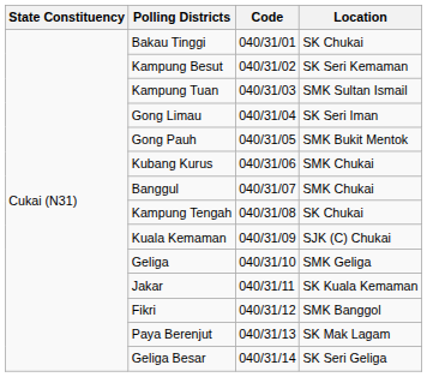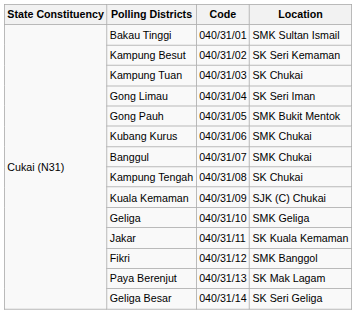Bakau Tinggi | Location: SK Chukai -> SMK Sultan Ismail
Kampung Tuan | Location: SMK Sultan Ismail -> SK Chukai
